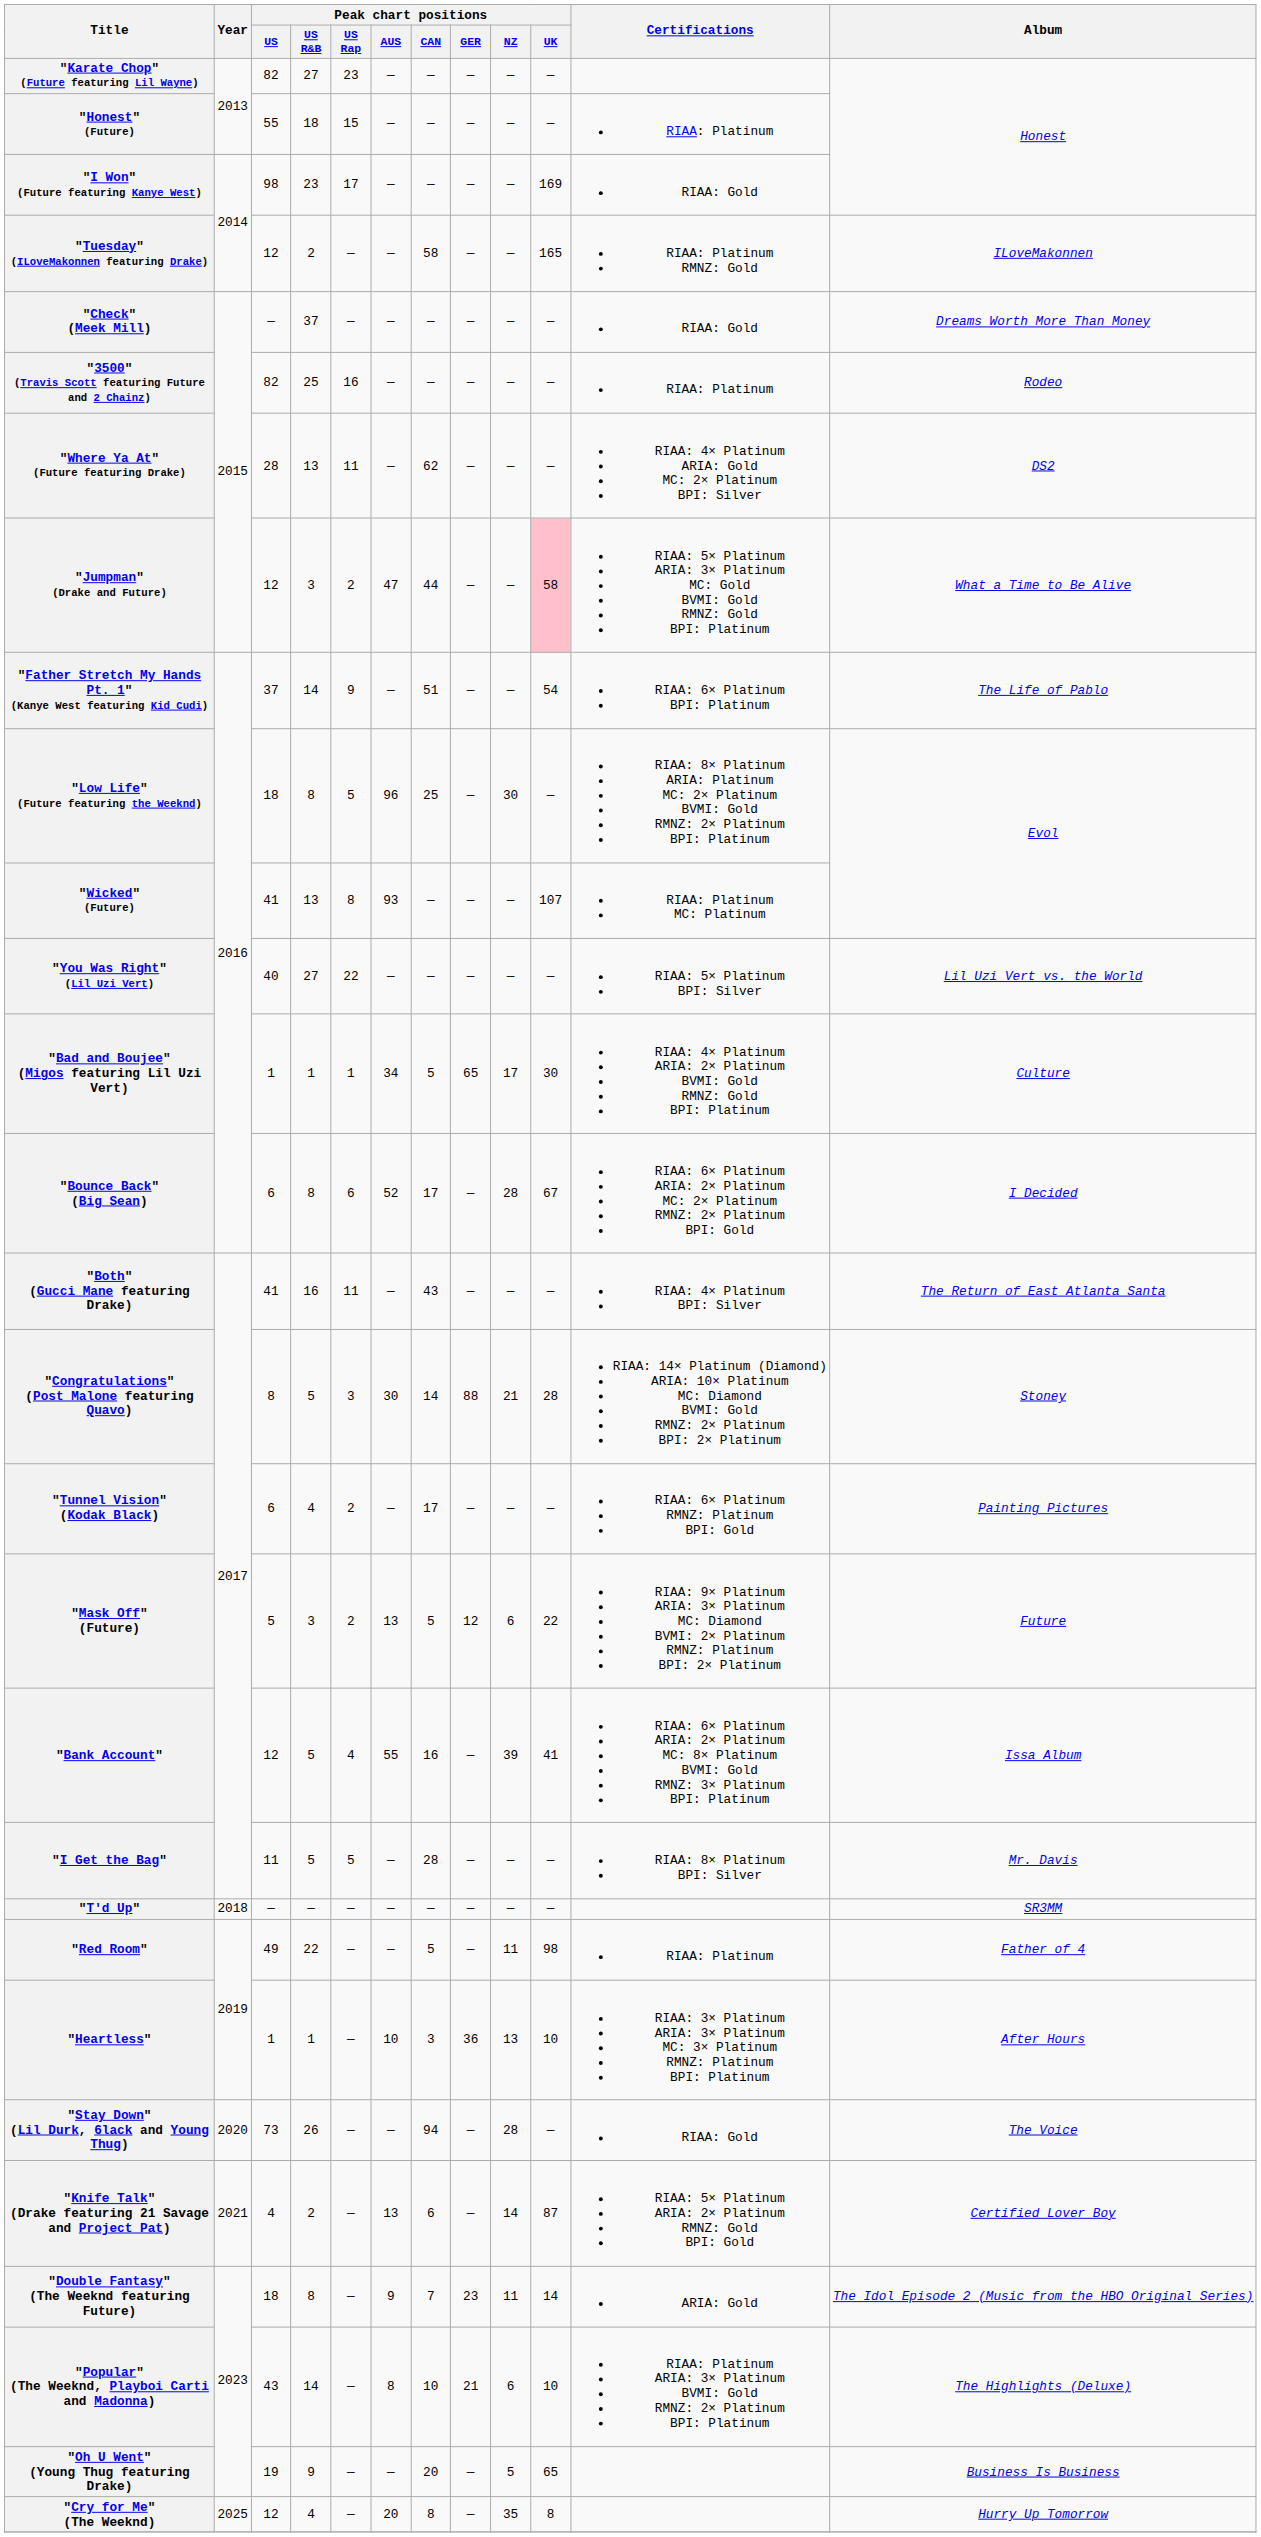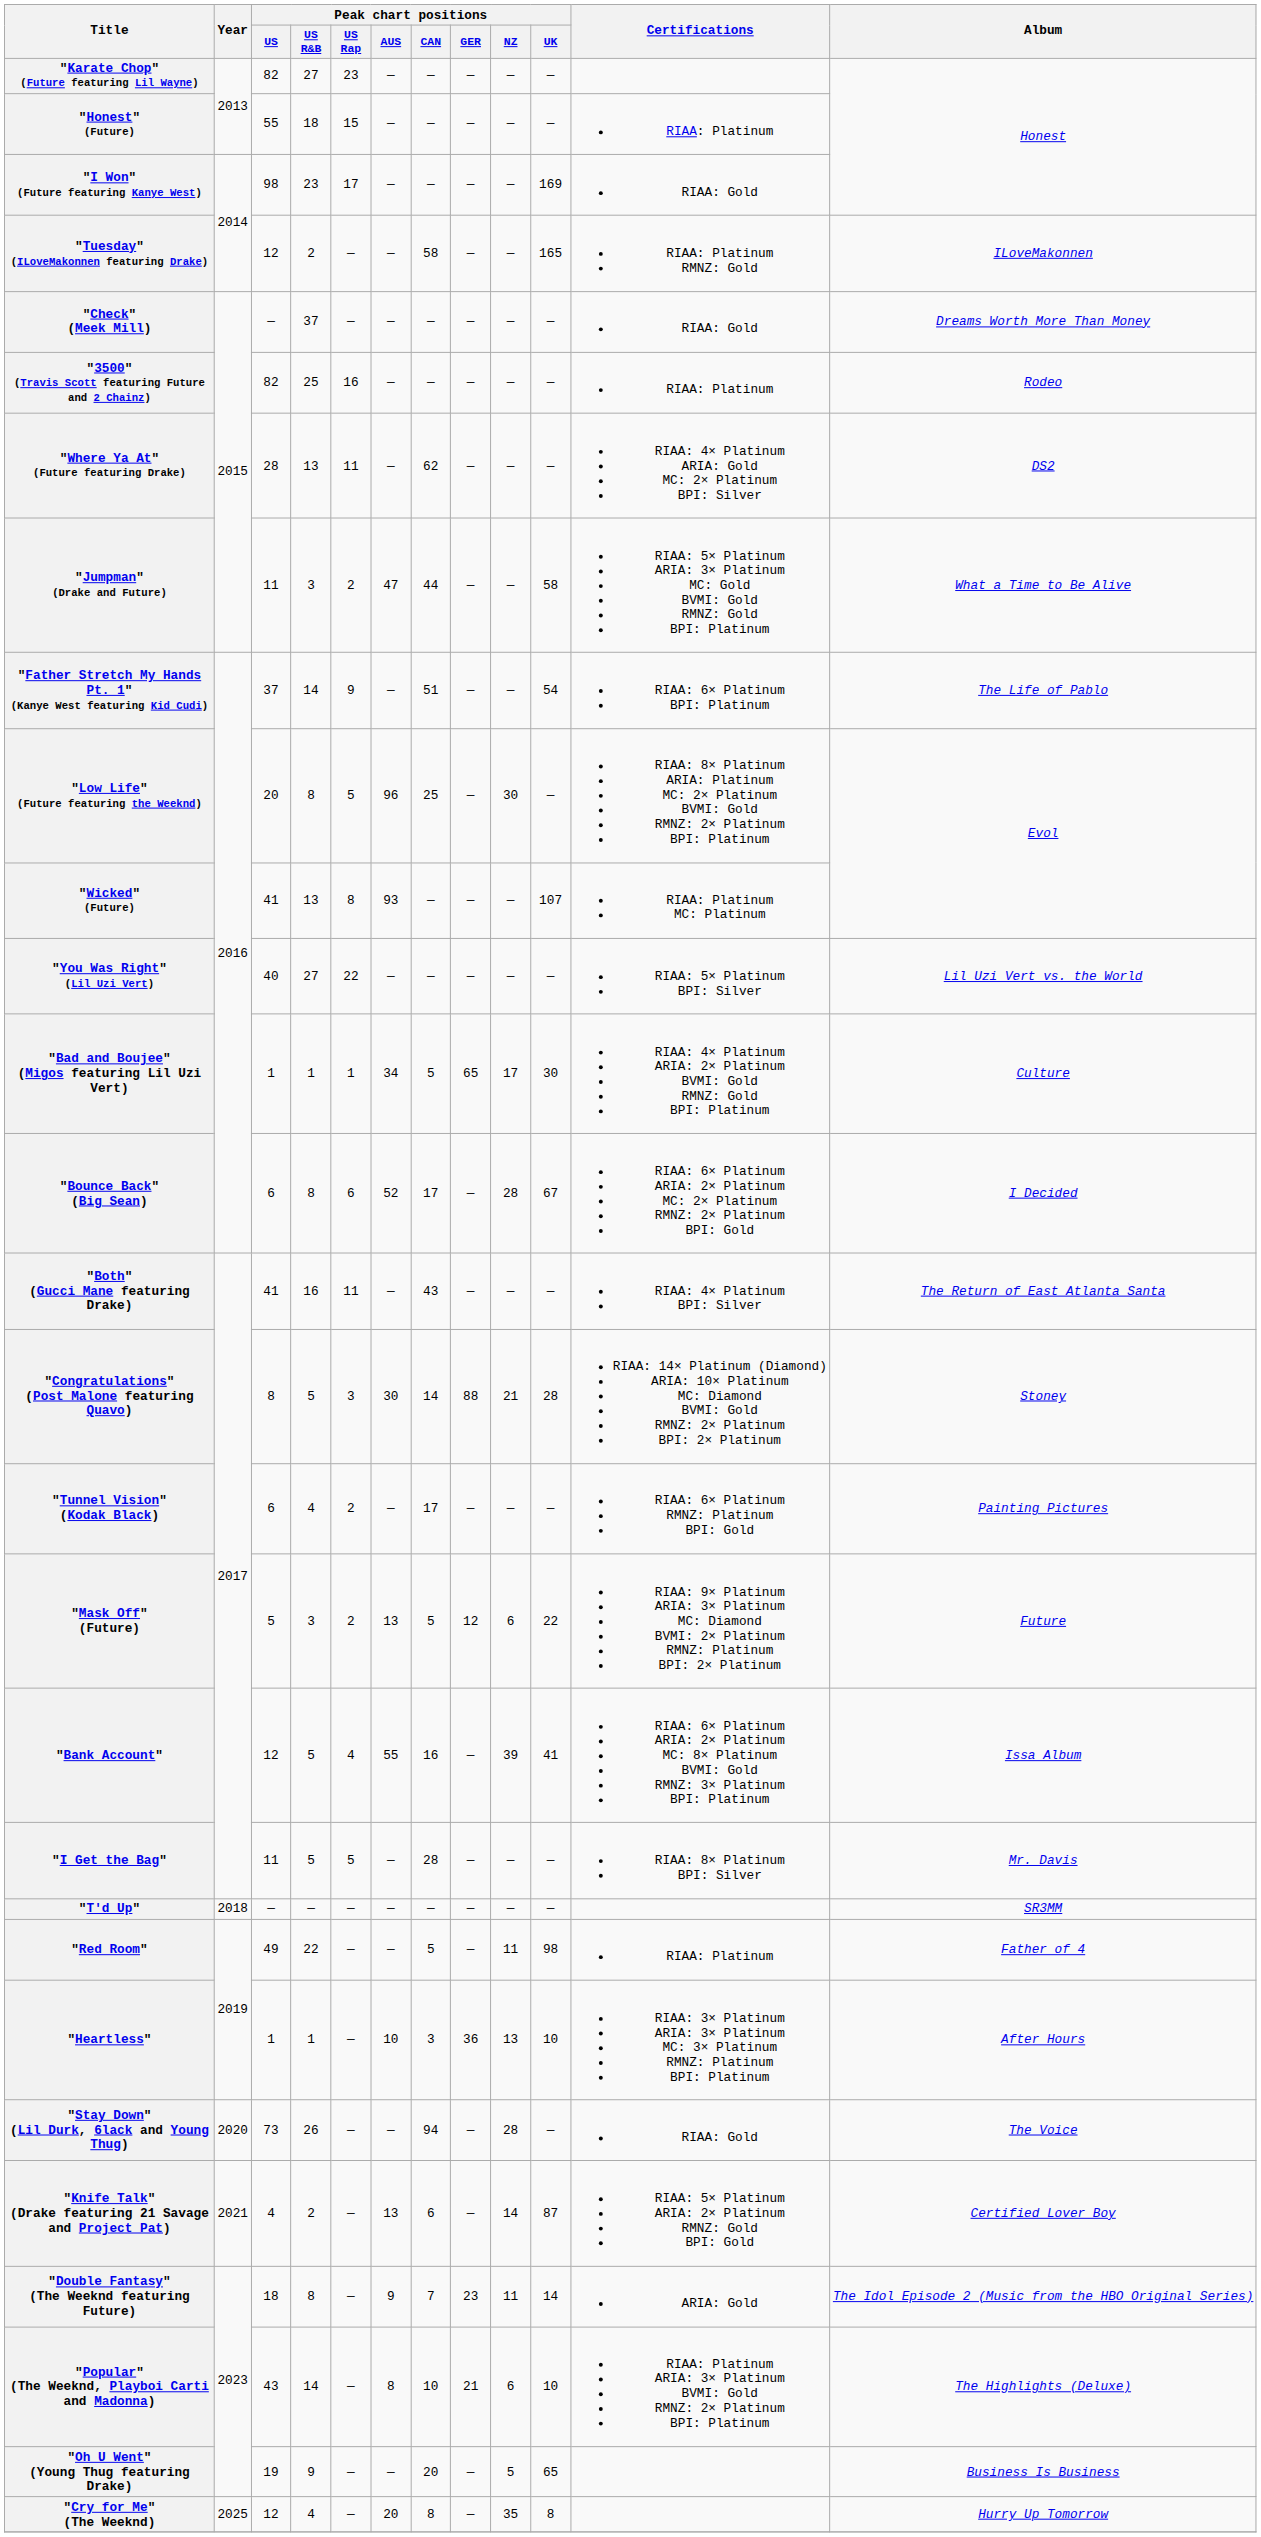"Jumpman" (Drake and Future) | Peak chart positions / US: 12 -> 11
"Jumpman" (Drake and Future) | Peak chart positions / UK: pink background -> no background
"Low Life" (Future featuring the Weeknd) | Peak chart positions / US: 18 -> 20
